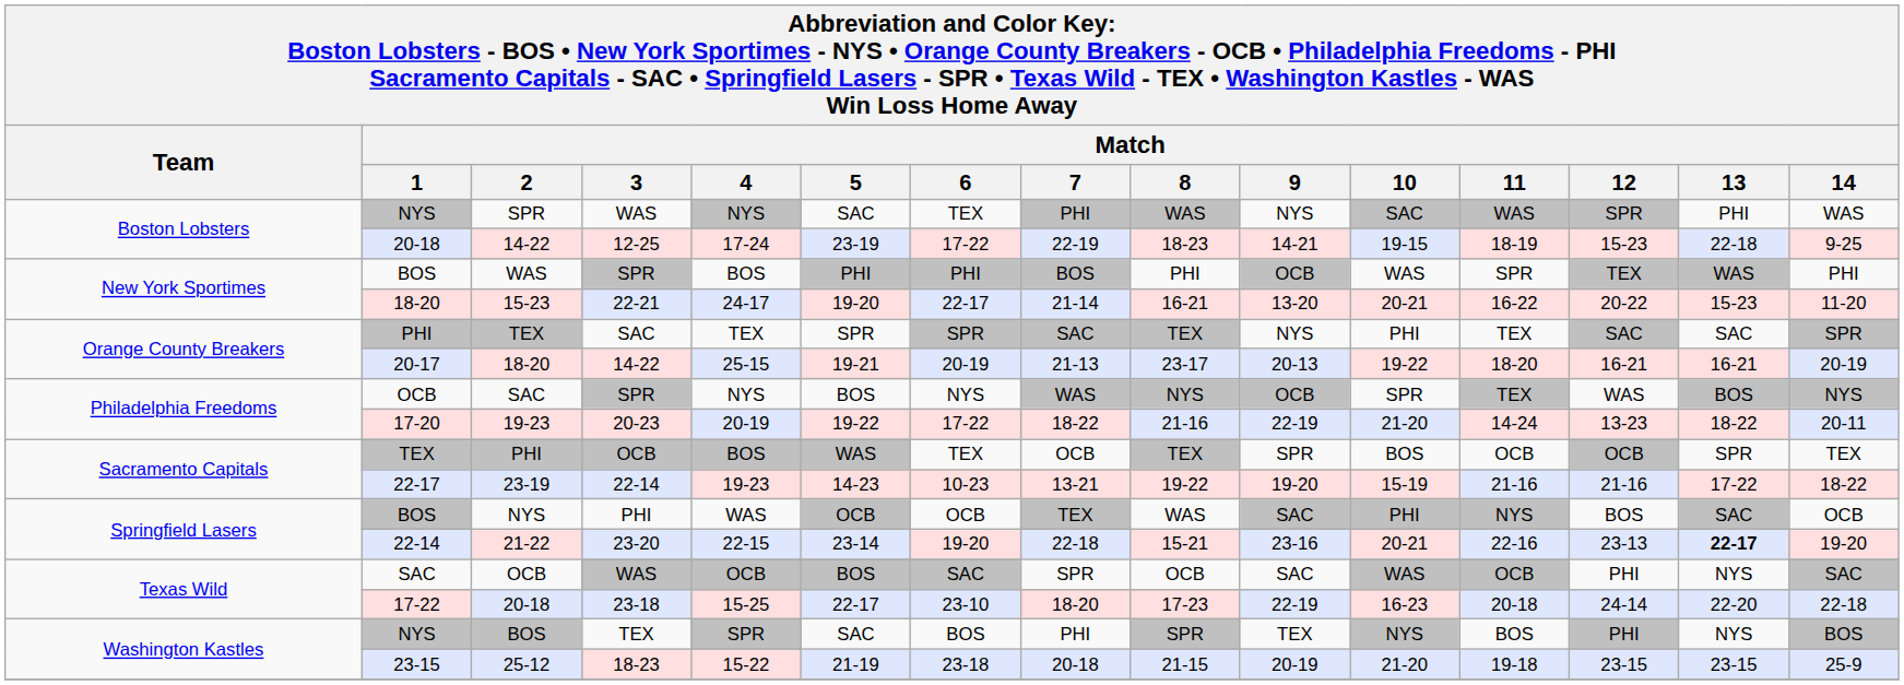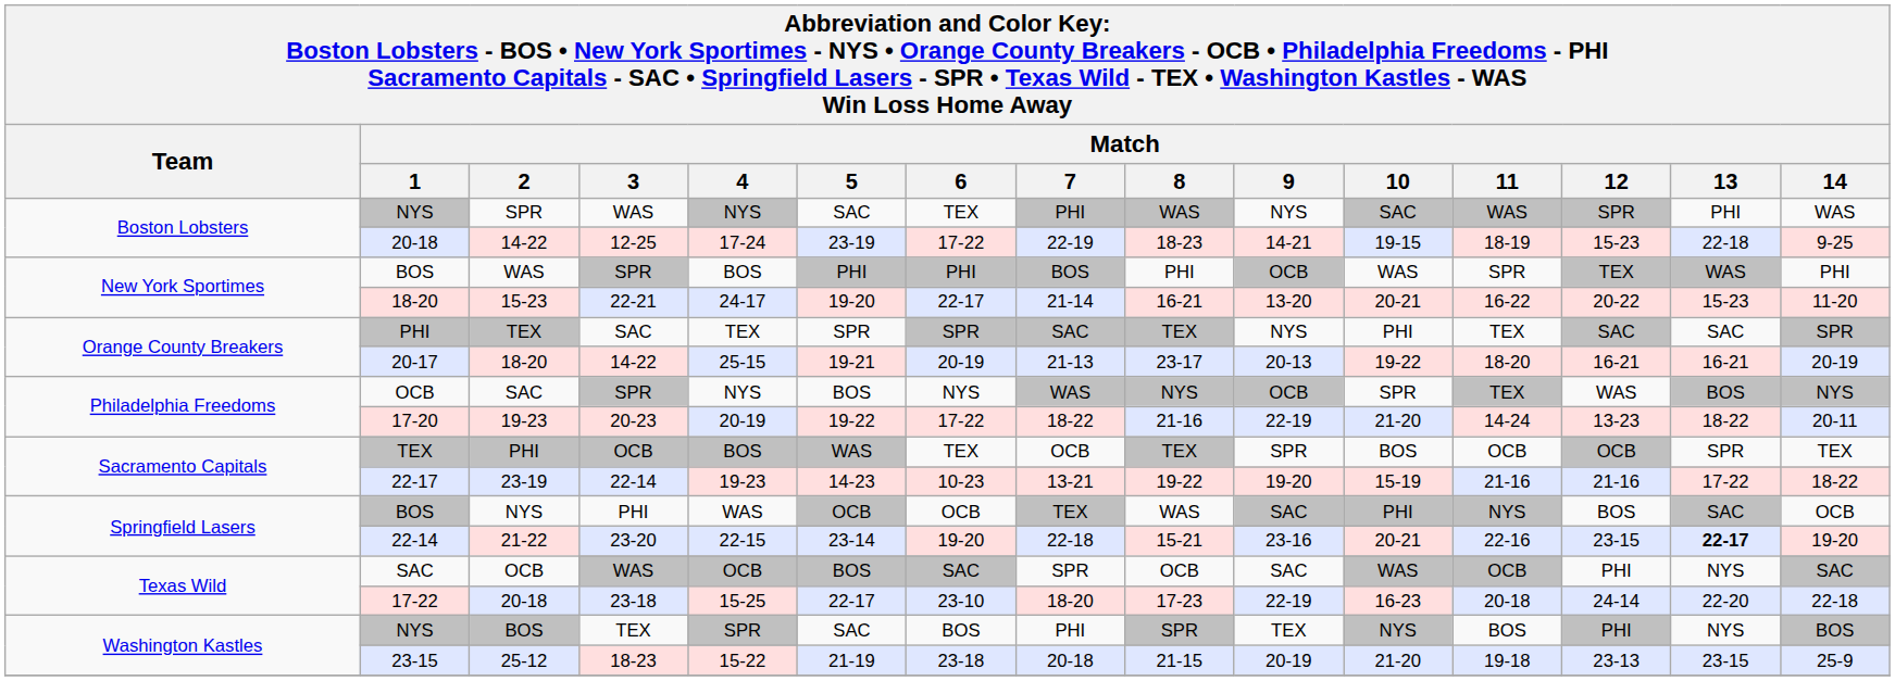21-22 | Match / 12: 23-13 -> 23-15
25-12 | Match / 12: 23-15 -> 23-13
